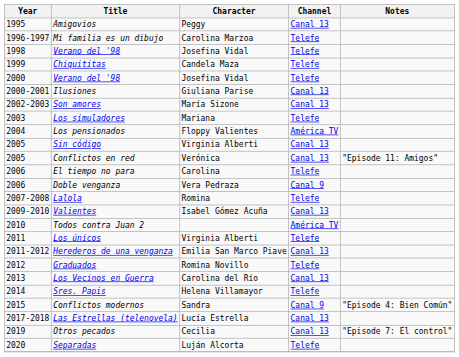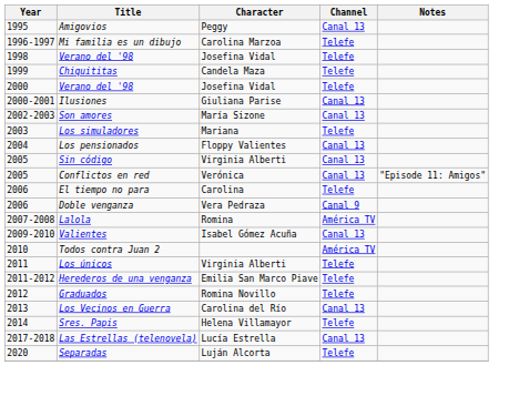Los pensionados | Channel: América TV -> Canal 13
Lalola | Channel: Telefe -> América TV
Herederos de una venganza | Channel: Canal 13 -> Telefe
- row: 2015 | Conflictos modernos | Sandra | Canal 9 | "Episode 4: Bien Común"
- row: 2019 | Otros pecados | Cecilia | Canal 13 | "Episode 7: El control"
